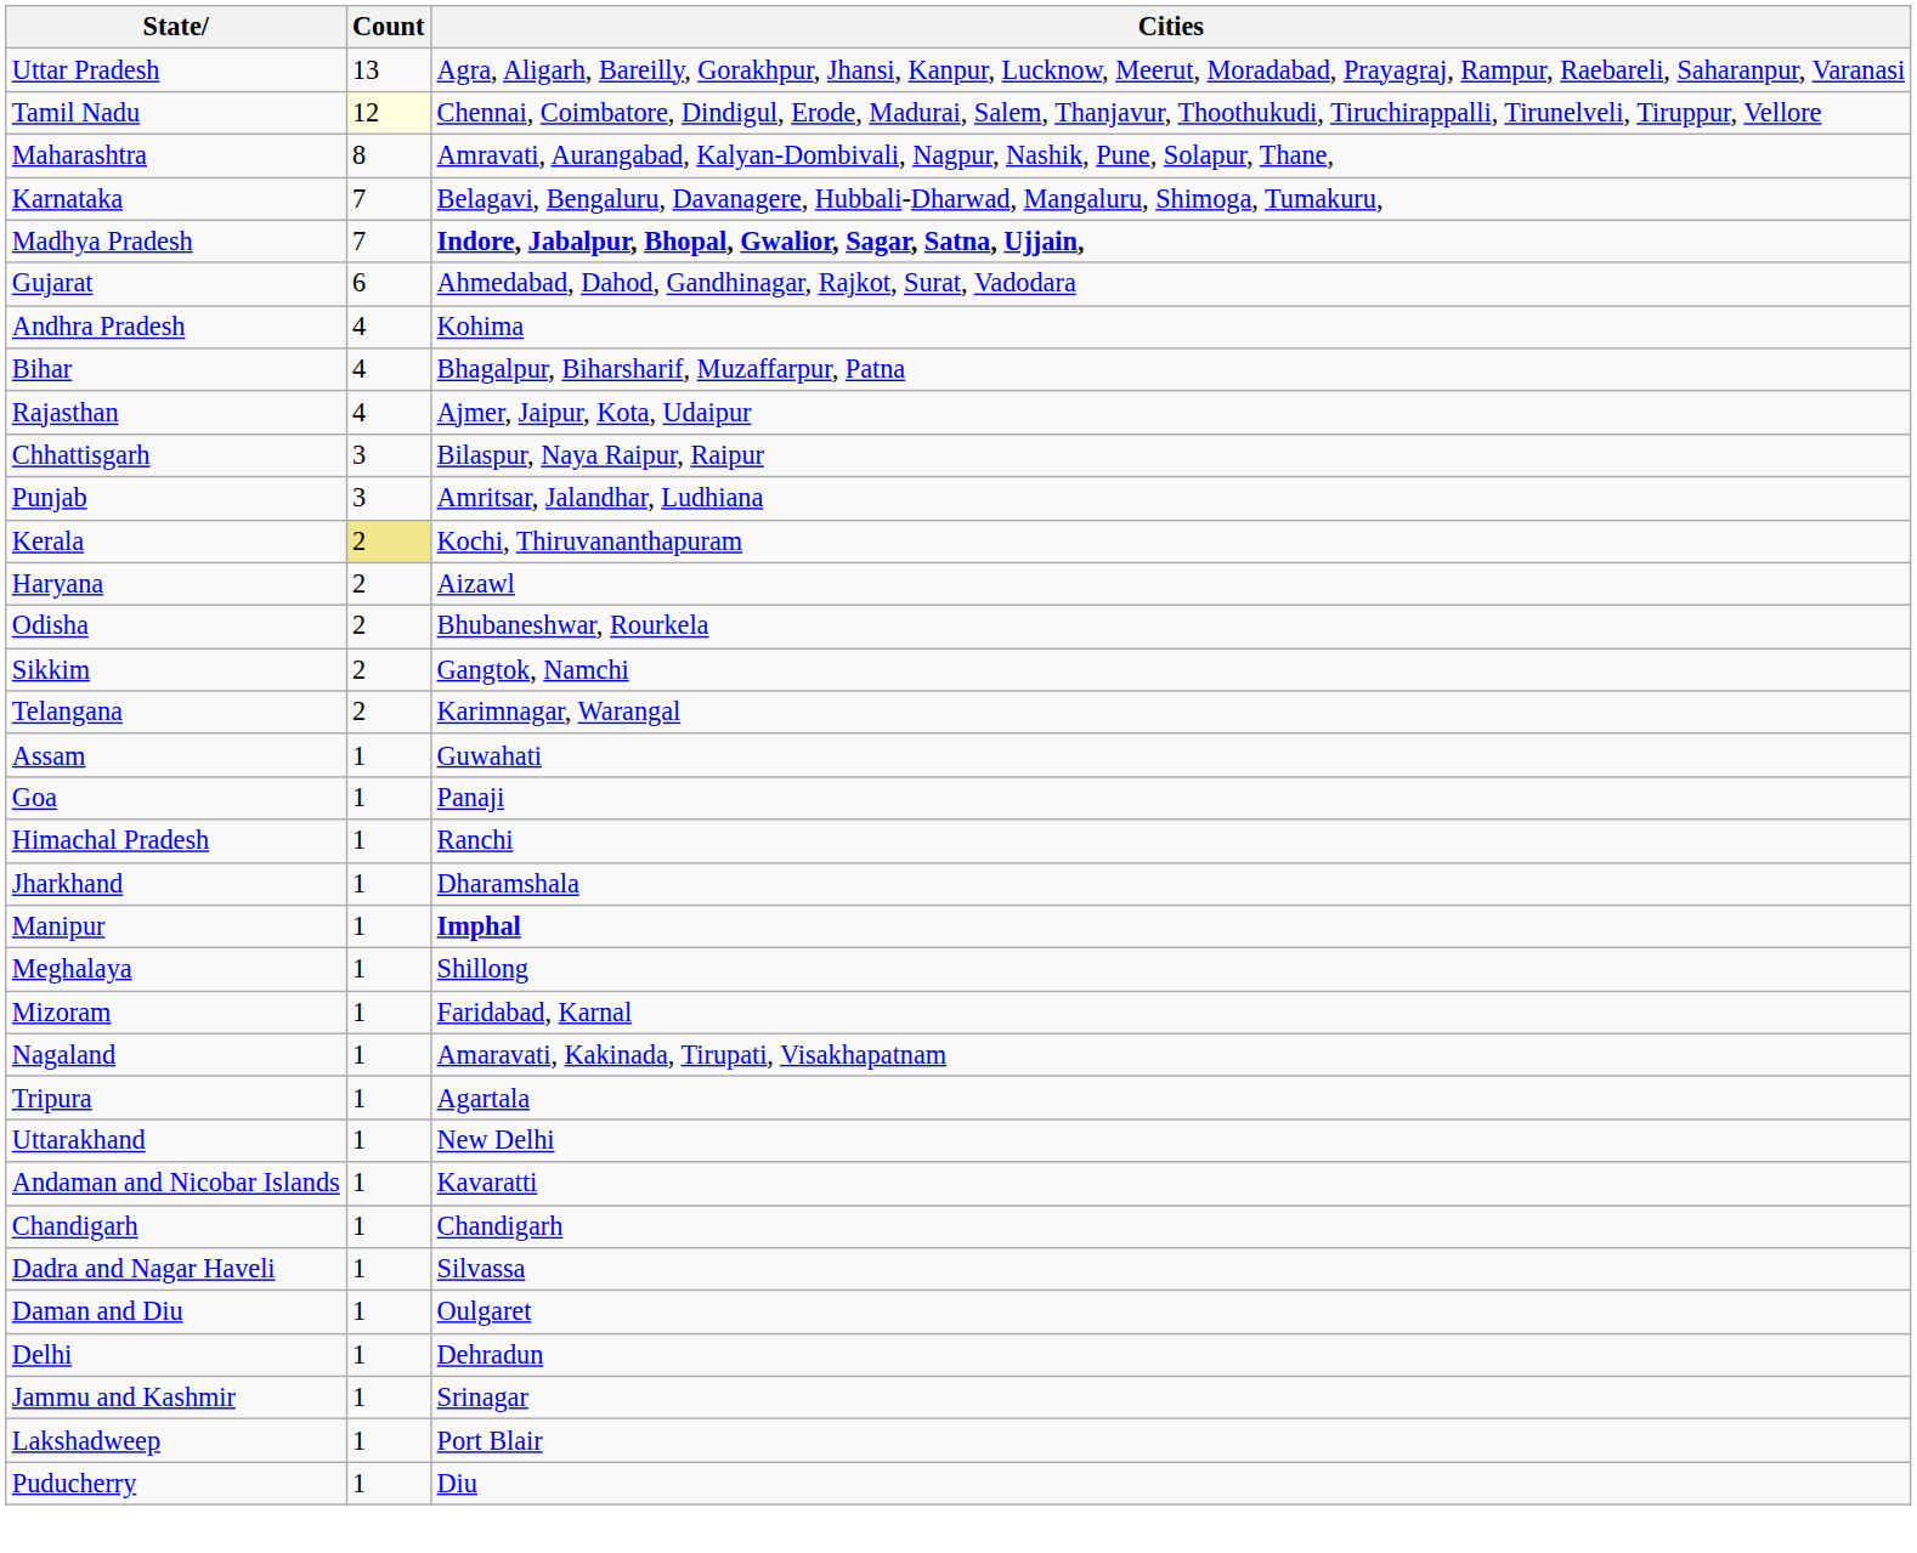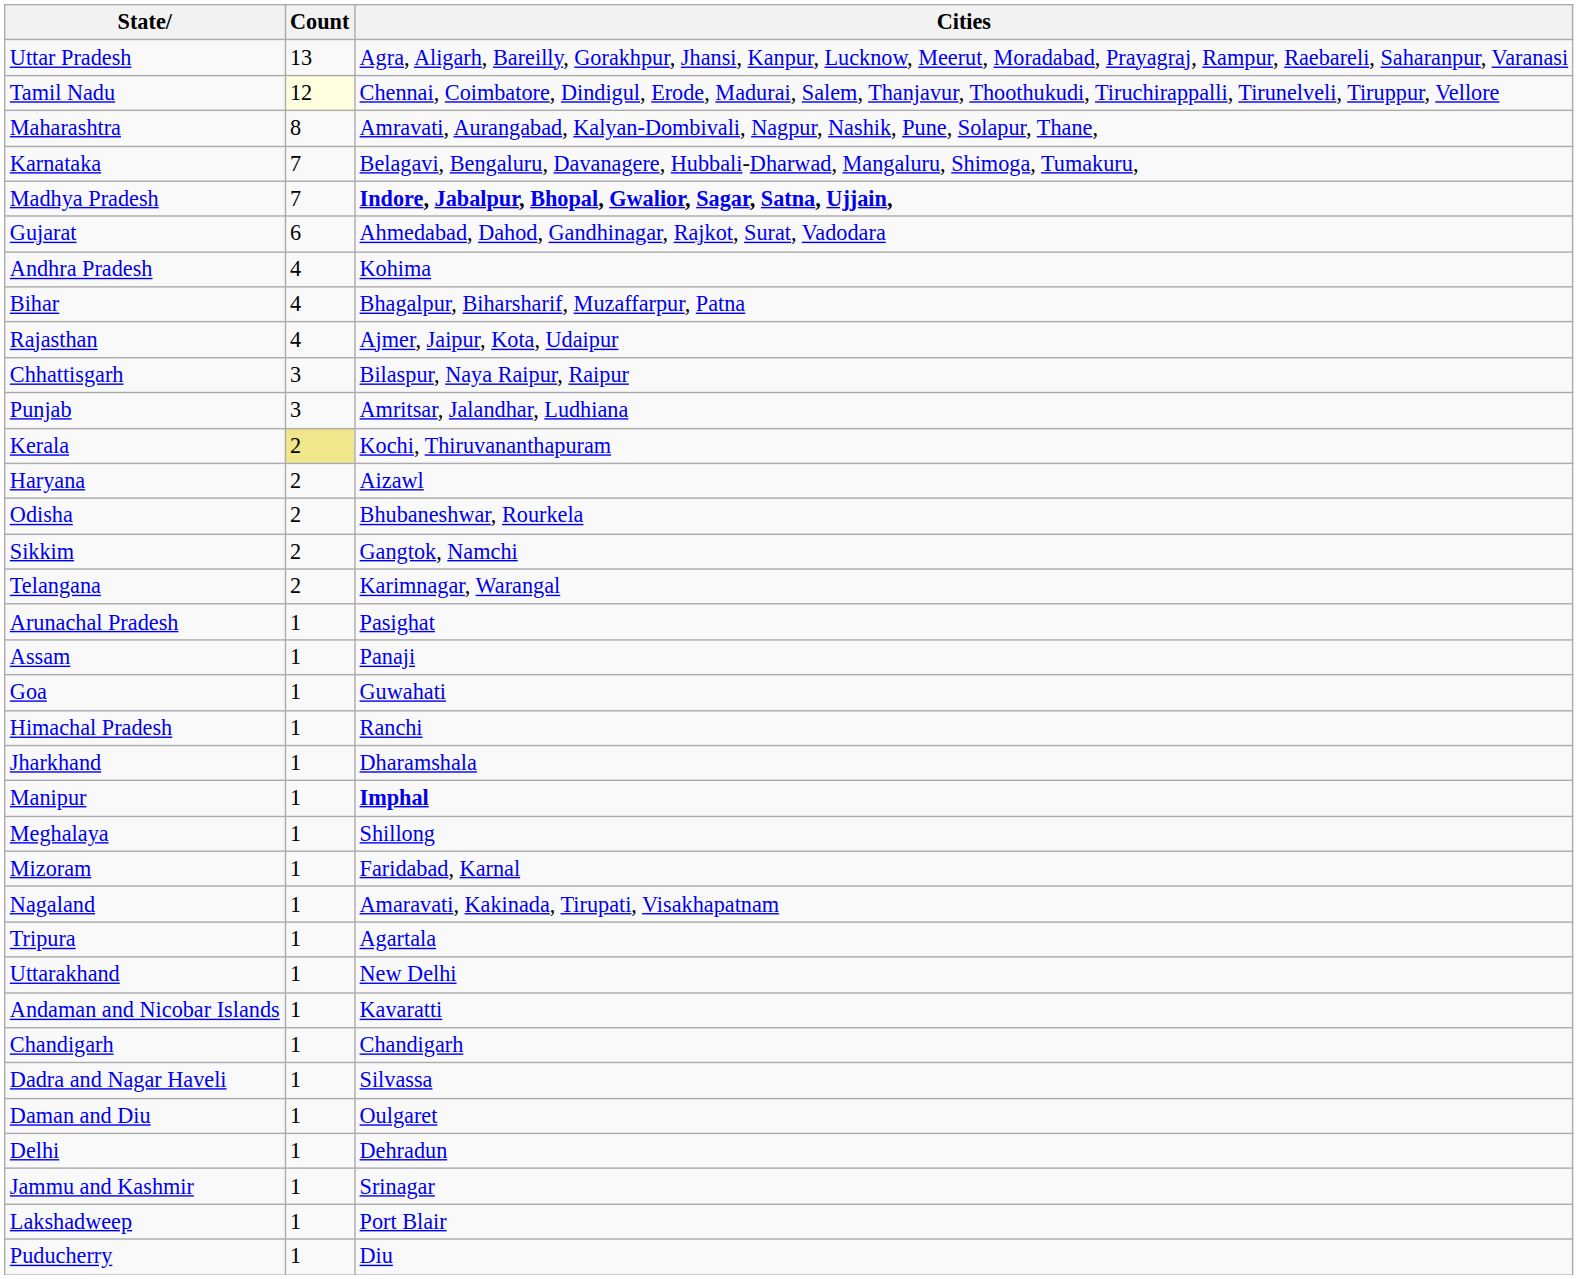+ row: Arunachal Pradesh | 1 | Pasighat
Assam | Cities: Guwahati -> Panaji
Goa | Cities: Panaji -> Guwahati
